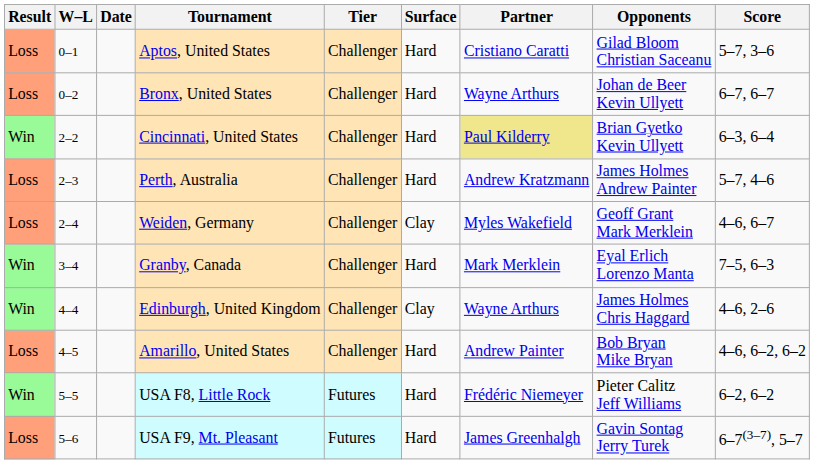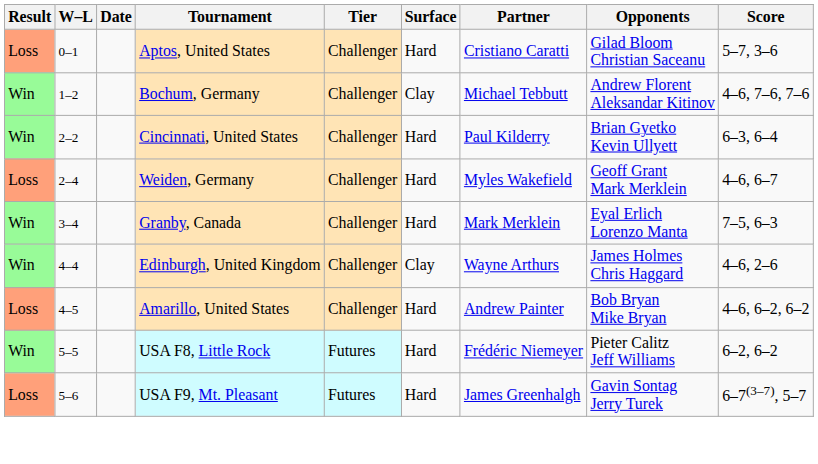- row: Loss | 0–2 | Bronx, United States | Challenger | Hard | Wayne Arthurs | Johan de Beer Kevin Ullyett | 6–7, 6–7
+ row: Win | 1–2 | Bochum, Germany | Challenger | Clay | Michael Tebbutt | Andrew Florent Aleksandar Kitinov | 4–6, 7–6, 7–6
Cincinnati, United States | Partner: khaki background -> no background
- row: Loss | 2–3 | Perth, Australia | Challenger | Hard | Andrew Kratzmann | James Holmes Andrew Painter | 5–7, 4–6
Weiden, Germany | Surface: Clay -> Hard
